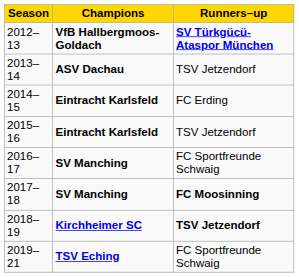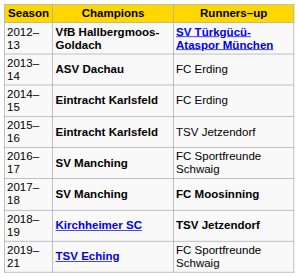2013–14 | Runners–up: TSV Jetzendorf -> FC Erding
